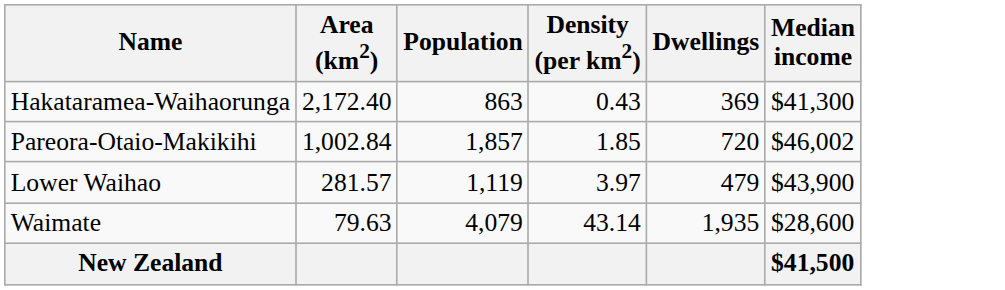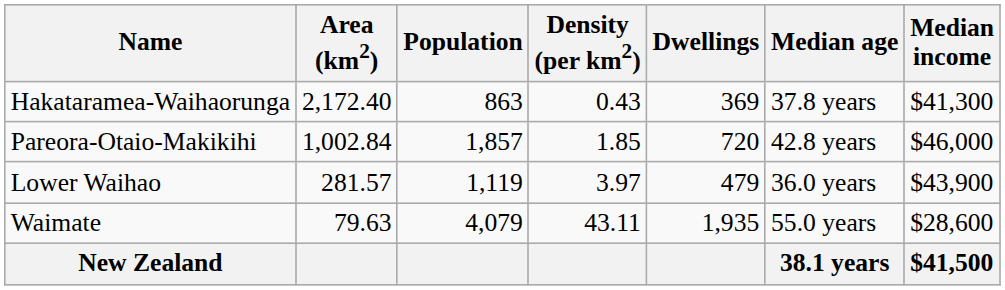+ column: Median age | 37.8 years | 42.8 years | 36.0 years | 55.0 years | 38.1 years
Pareora-Otaio-Makikihi | Median income: $46,002 -> $46,000
Waimate | Density (per km2): 43.14 -> 43.11
